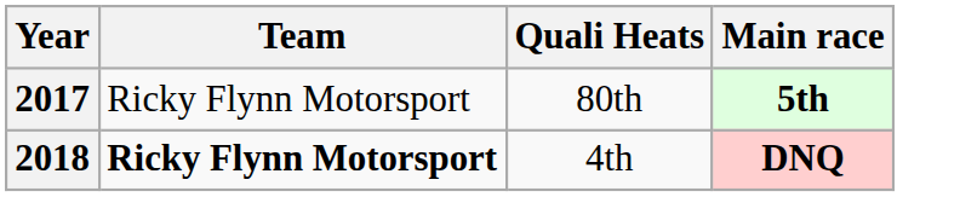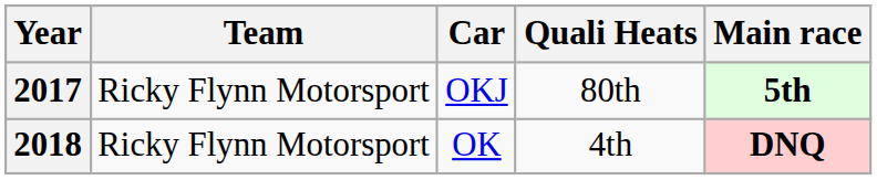+ column: Car | OKJ | OK
2018 | Team: bold -> normal
